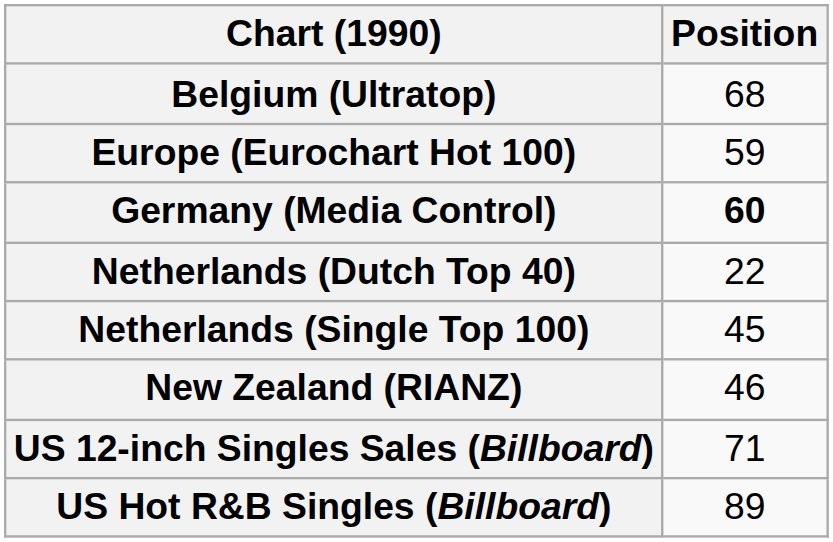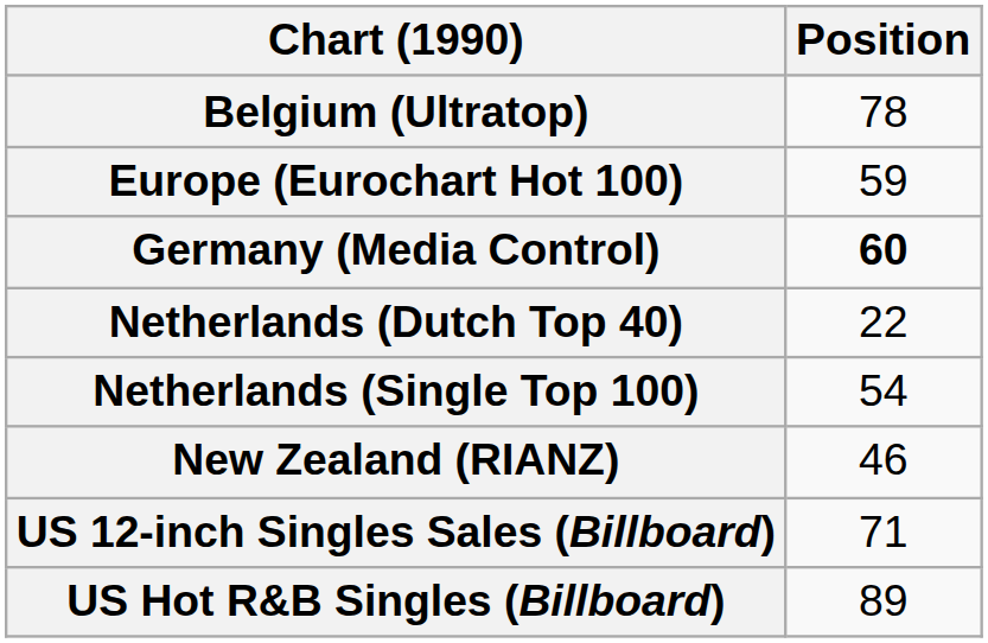Belgium (Ultratop) | Position: 68 -> 78
Netherlands (Single Top 100) | Position: 45 -> 54
